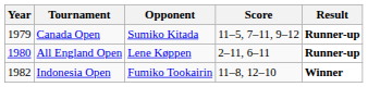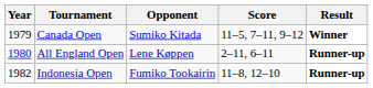Canada Open | Result: Runner-up -> Winner
Indonesia Open | Result: Winner -> Runner-up
